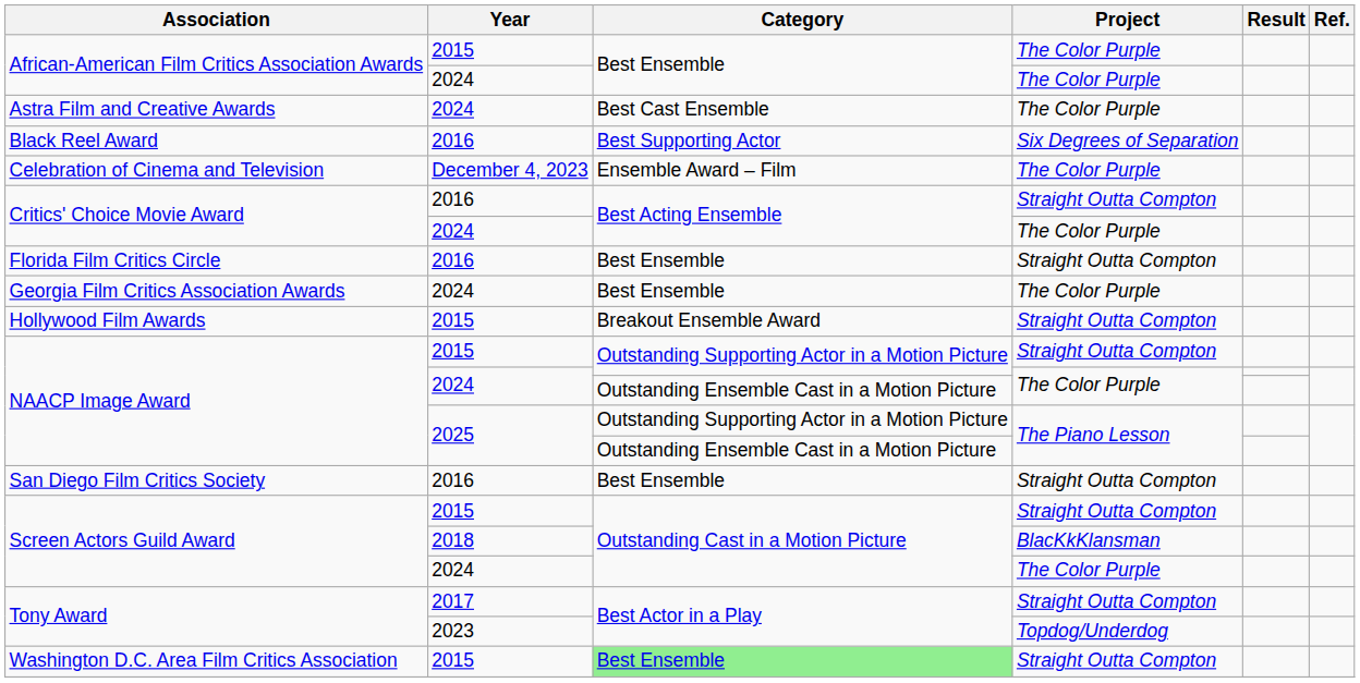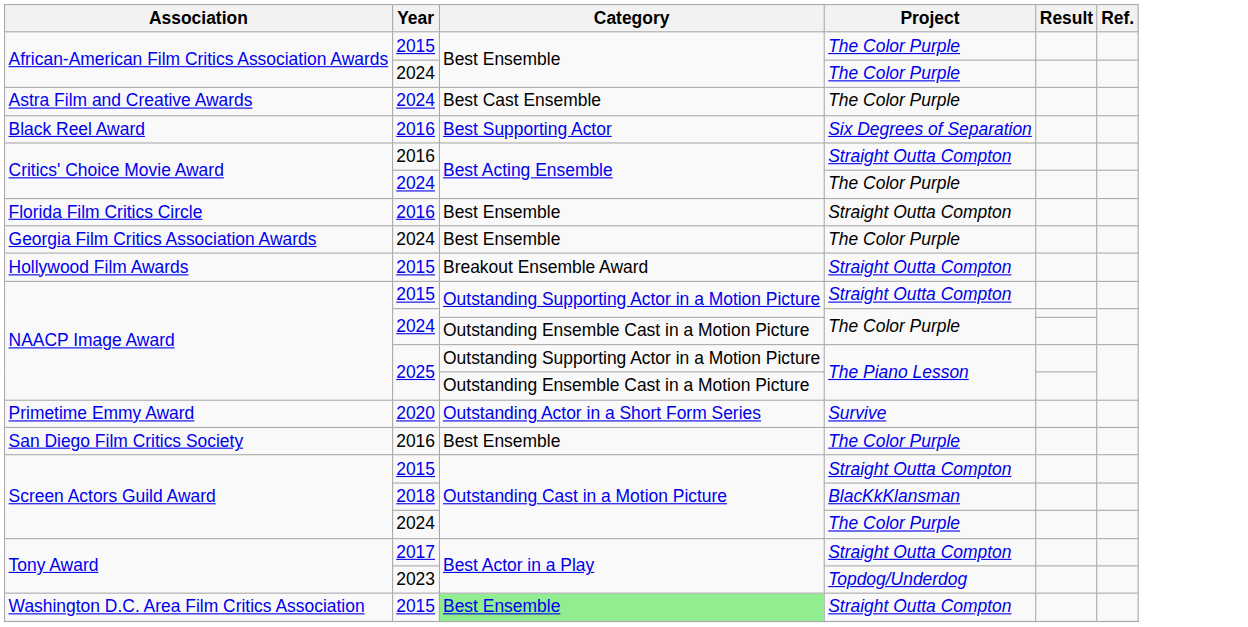- row: Celebration of Cinema and Television | December 4, 2023 | Ensemble Award – Film | The Color Purple
+ row: Primetime Emmy Award | 2020 | Outstanding Actor in a Short Form Series | Survive
San Diego Film Critics Society | Project: Straight Outta Compton -> The Color Purple
